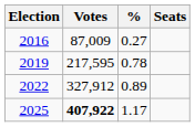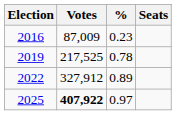2016 | %: 0.27 -> 0.23
2019 | Votes: 217,595 -> 217,525
2025 | %: 1.17 -> 0.97
